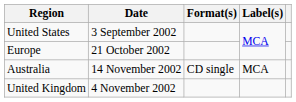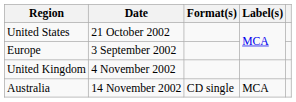United States | Date: 3 September 2002 -> 21 October 2002
Europe | Date: 21 October 2002 -> 3 September 2002
rows swapped: United Kingdom <-> Australia
